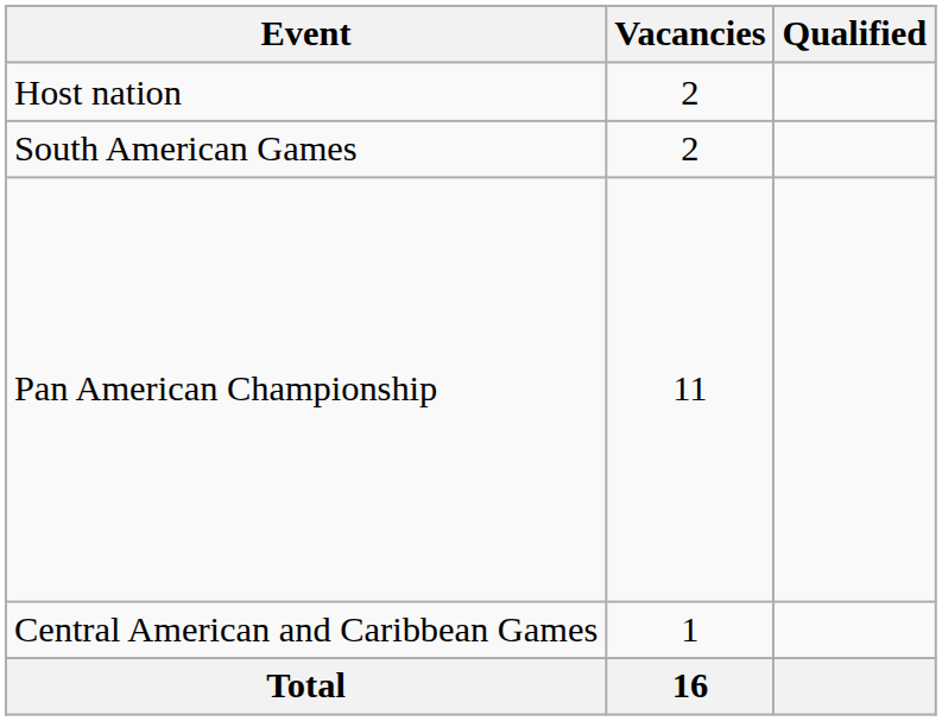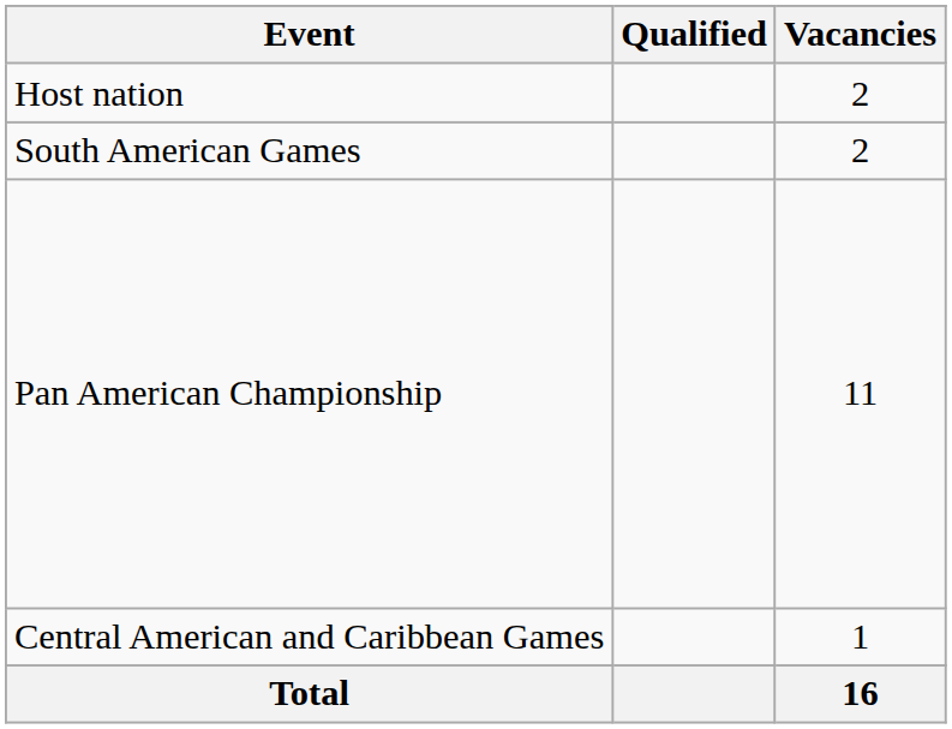columns swapped: Vacancies <-> Qualified
